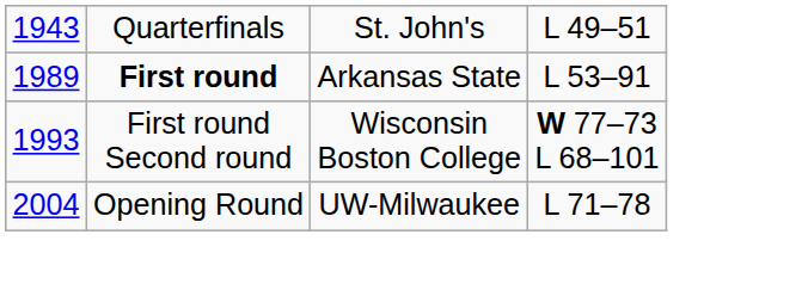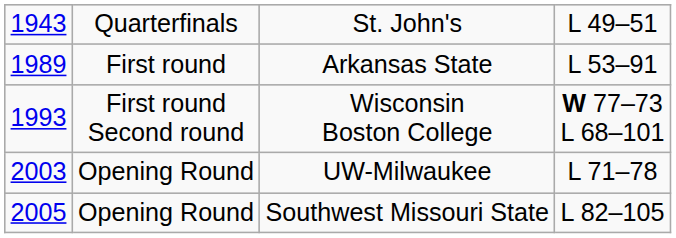Arkansas State | column 2: bold -> normal
UW-Milwaukee | column 1: 2004 -> 2003
+ row: 2005 | Opening Round | Southwest Missouri State | L 82–105
